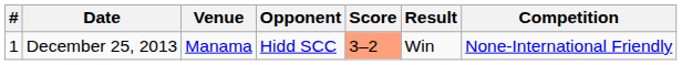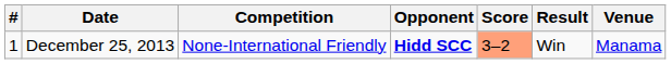columns swapped: Venue <-> Competition
December 25, 2013 | Opponent: normal -> bold
